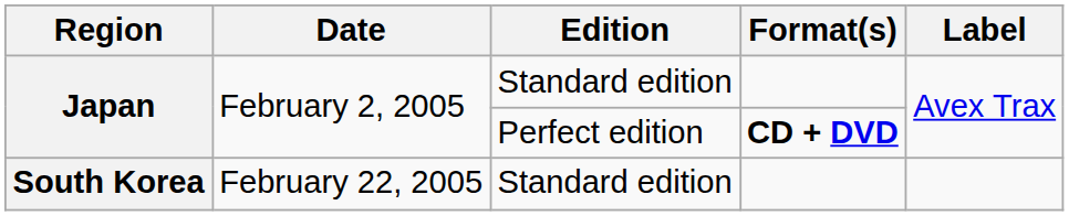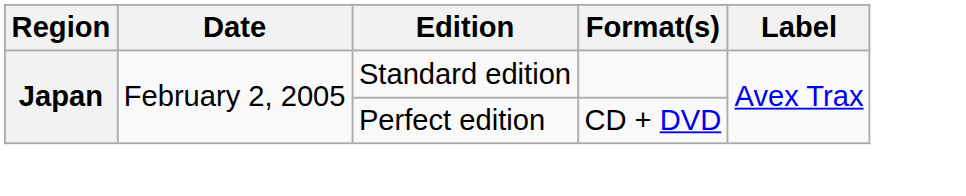Japan / Perfect edition | Format(s): bold -> normal
- row: South Korea | February 22, 2005 | Standard edition
